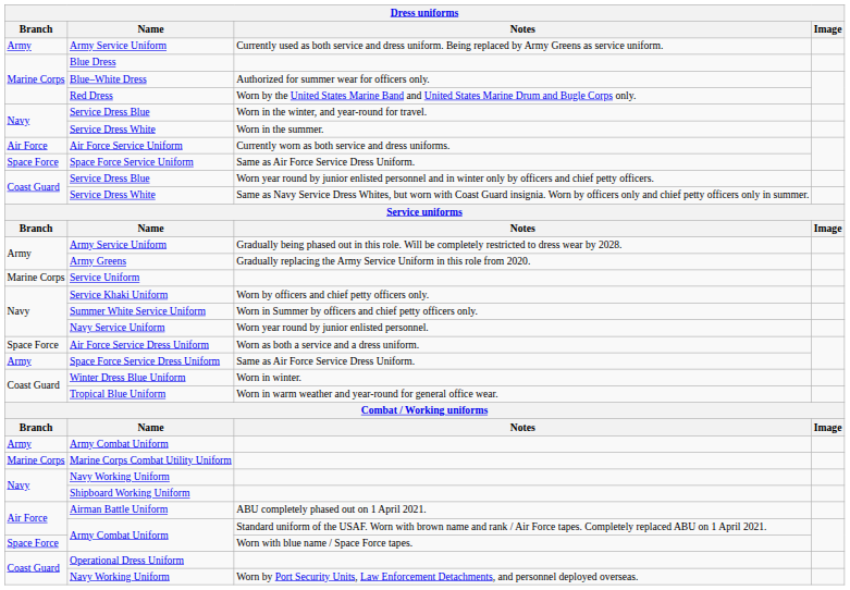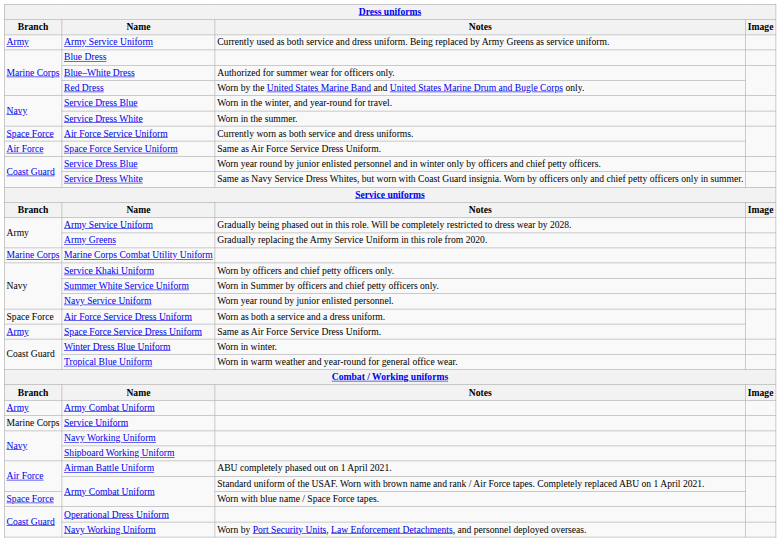Air Force Service Uniform | Branch: Air Force -> Space Force
Space Force Service Uniform | Branch: Space Force -> Air Force
rows swapped: Service Uniform <-> Marine Corps Combat Utility Uniform
